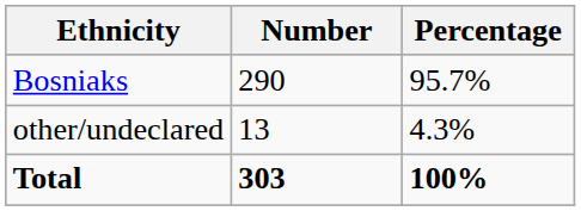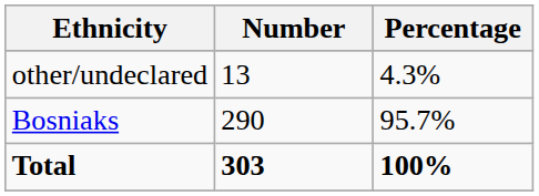rows swapped: Bosniaks <-> other/undeclared
